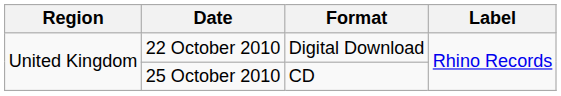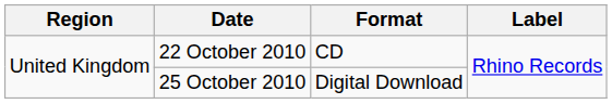22 October 2010 | Format: Digital Download -> CD
25 October 2010 | Format: CD -> Digital Download
